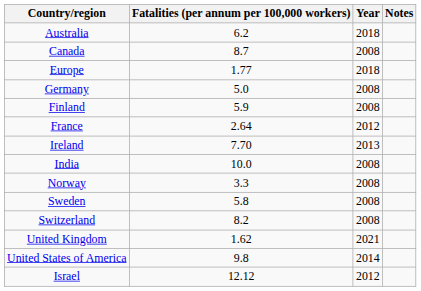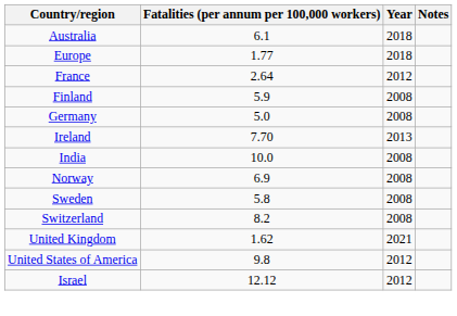Australia | Fatalities (per annum per 100,000 workers): 6.2 -> 6.1
- row: Canada | 8.7 | 2008
rows swapped: France <-> Germany
Norway | Fatalities (per annum per 100,000 workers): 3.3 -> 6.9
United States of America | Year: 2014 -> 2012
